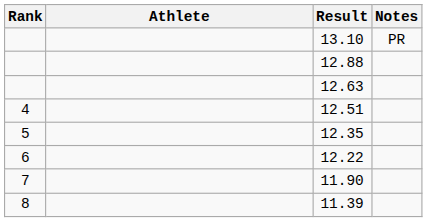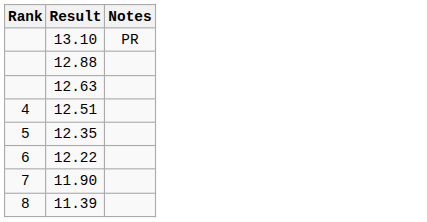- column: Athlete
